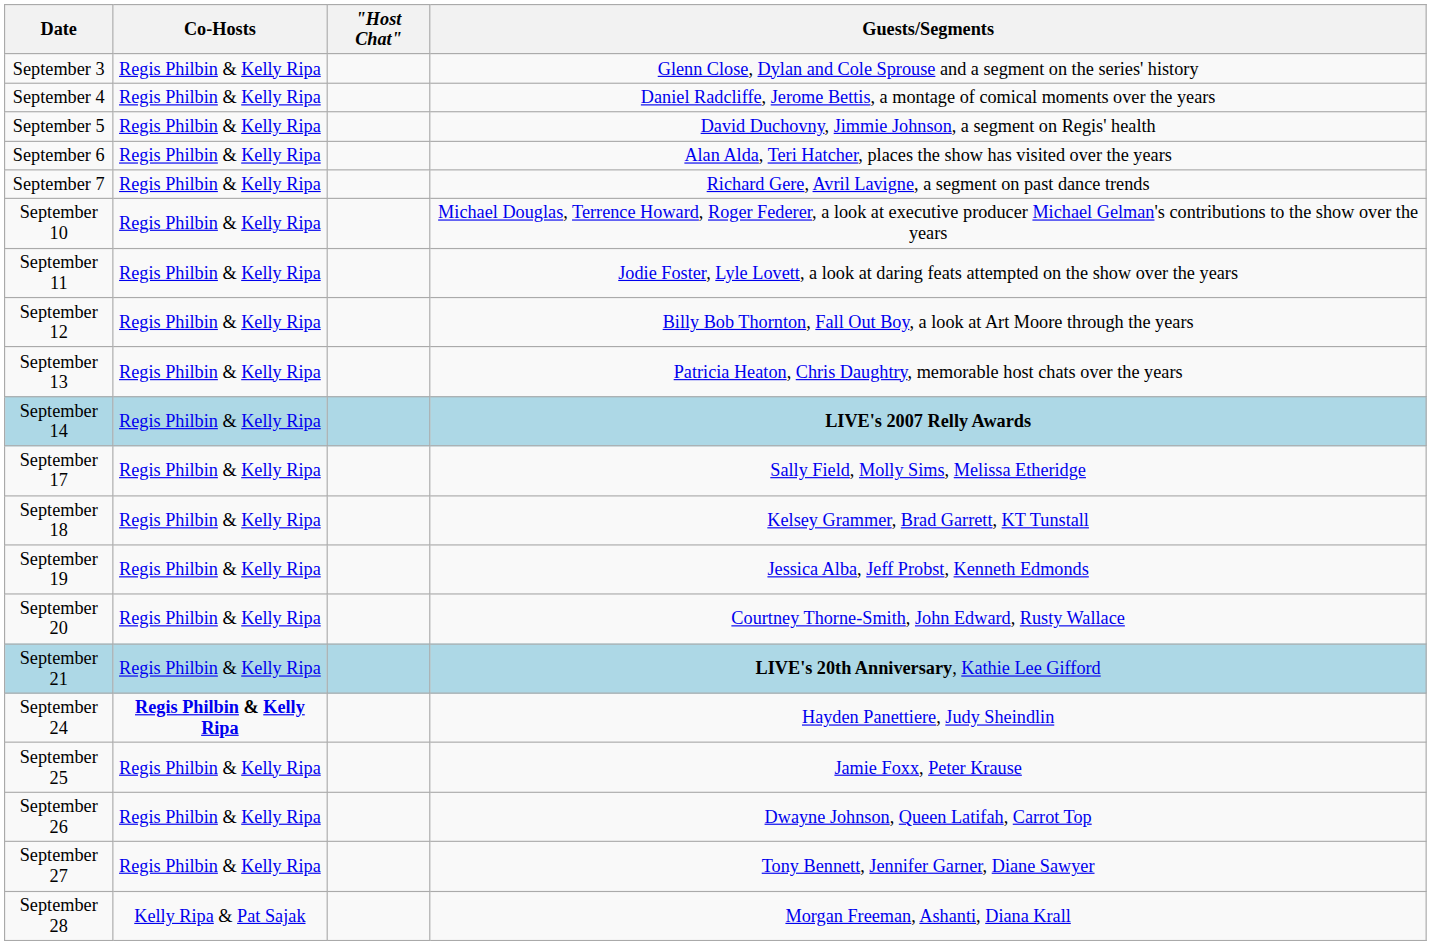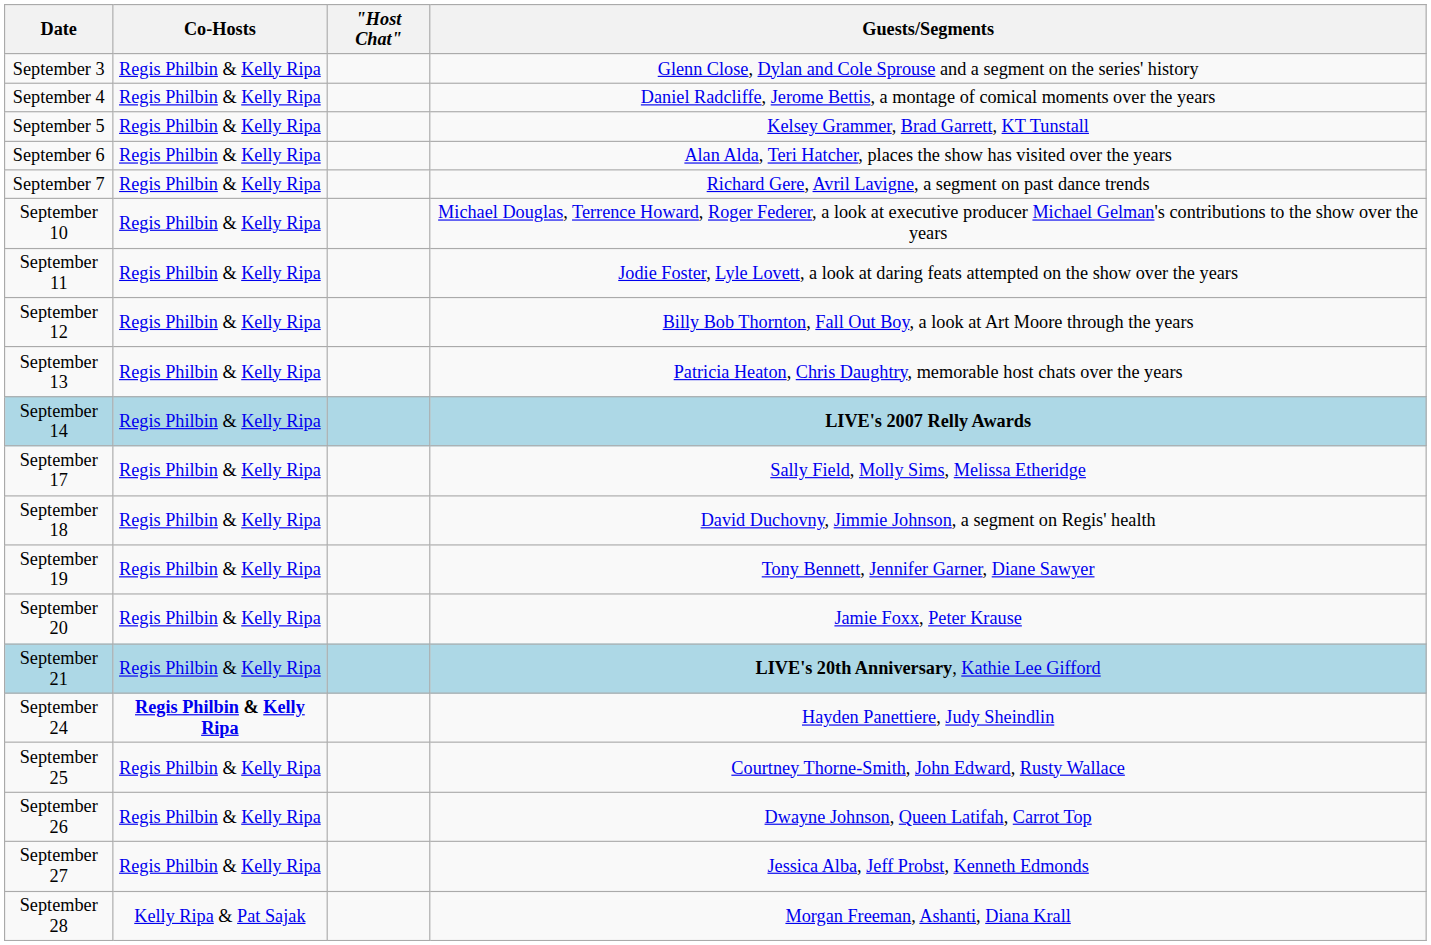September 5 | Guests/Segments: David Duchovny, Jimmie Johnson, a segment on Regis' health -> Kelsey Grammer, Brad Garrett, KT Tunstall
September 18 | Guests/Segments: Kelsey Grammer, Brad Garrett, KT Tunstall -> David Duchovny, Jimmie Johnson, a segment on Regis' health
September 19 | Guests/Segments: Jessica Alba, Jeff Probst, Kenneth Edmonds -> Tony Bennett, Jennifer Garner, Diane Sawyer
September 20 | Guests/Segments: Courtney Thorne-Smith, John Edward, Rusty Wallace -> Jamie Foxx, Peter Krause
September 25 | Guests/Segments: Jamie Foxx, Peter Krause -> Courtney Thorne-Smith, John Edward, Rusty Wallace
September 27 | Guests/Segments: Tony Bennett, Jennifer Garner, Diane Sawyer -> Jessica Alba, Jeff Probst, Kenneth Edmonds
